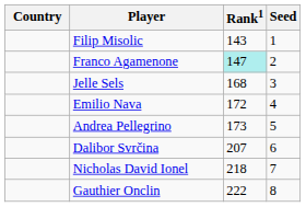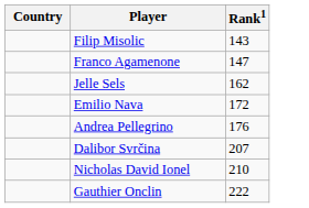- column: Seed | 1 | 2 | 3 | 4 | 5 | 6 | 7 | 8
Franco Agamenone | Rank1: paleturquoise background -> no background
Jelle Sels | Rank1: 168 -> 162
Andrea Pellegrino | Rank1: 173 -> 176
Nicholas David Ionel | Rank1: 218 -> 210
